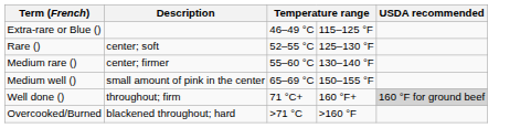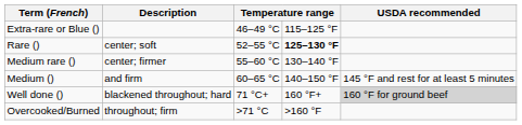Rare () | column 4: normal -> bold
+ row: Medium () | and firm | 60–65 °C | 140–150 °F | 145 °F and rest for at least 5 minutes
- row: Medium well () | small amount of pink in the center | 65–69 °C | 150–155 °F
Well done () | Description: throughout; firm -> blackened throughout; hard
Overcooked/Burned | Description: blackened throughout; hard -> throughout; firm
